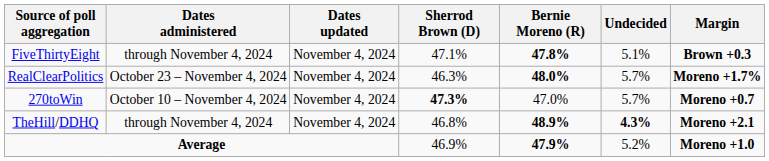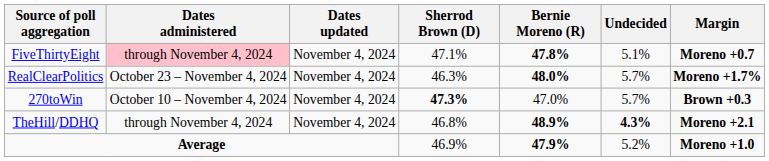FiveThirtyEight | Dates administered: no background -> pink background
FiveThirtyEight | Margin: Brown +0.3 -> Moreno +0.7
270toWin | Margin: Moreno +0.7 -> Brown +0.3
